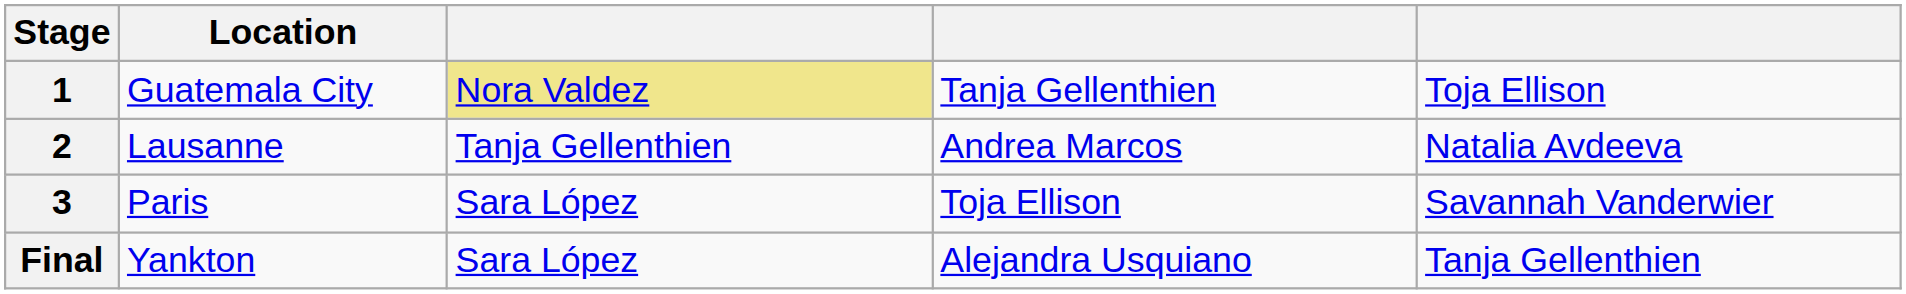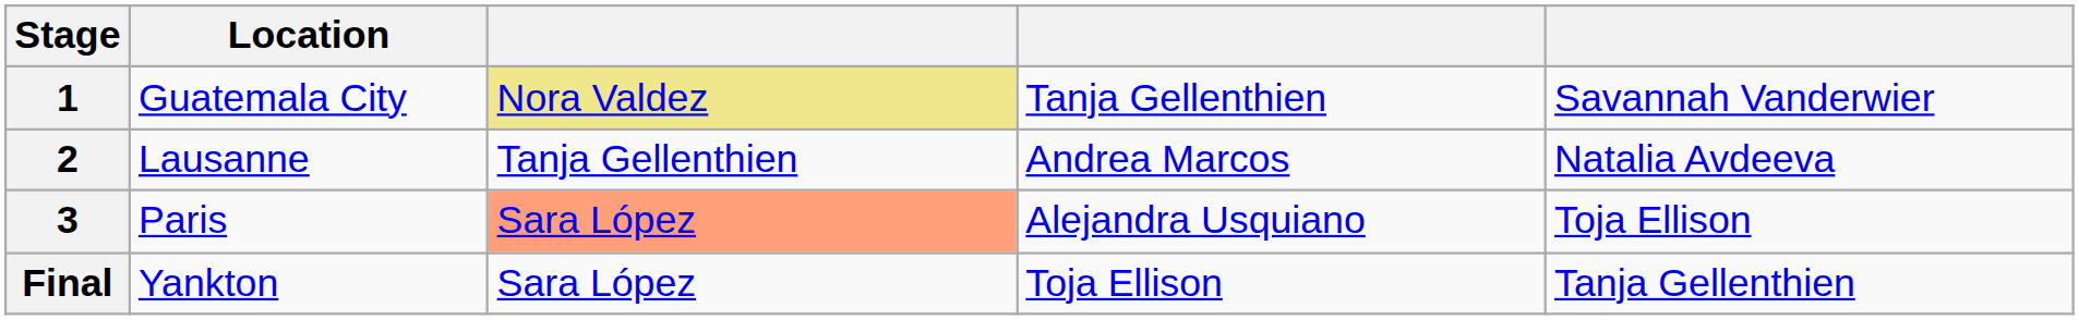1 | column 5: Toja Ellison -> Savannah Vanderwier
3 | column 3: no background -> lightsalmon background
3 | column 4: Toja Ellison -> Alejandra Usquiano
3 | column 5: Savannah Vanderwier -> Toja Ellison
Final | column 4: Alejandra Usquiano -> Toja Ellison
